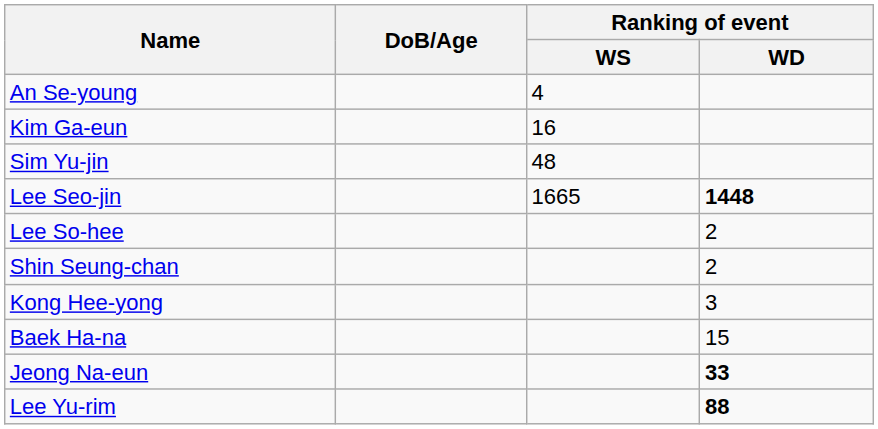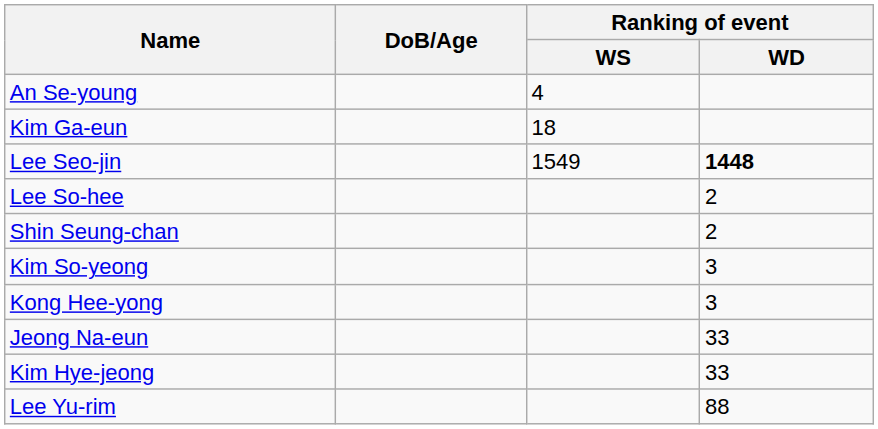Kim Ga-eun | Ranking of event / WS: 16 -> 18
- row: Sim Yu-jin | 48
Lee Seo-jin | Ranking of event / WS: 1665 -> 1549
+ row: Kim So-yeong | 3
- row: Baek Ha-na | 15
Jeong Na-eun | Ranking of event / WD: bold -> normal
+ row: Kim Hye-jeong | 33
Lee Yu-rim | Ranking of event / WD: bold -> normal
